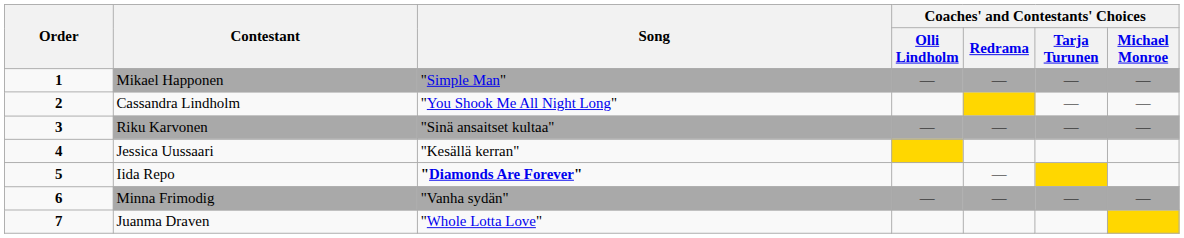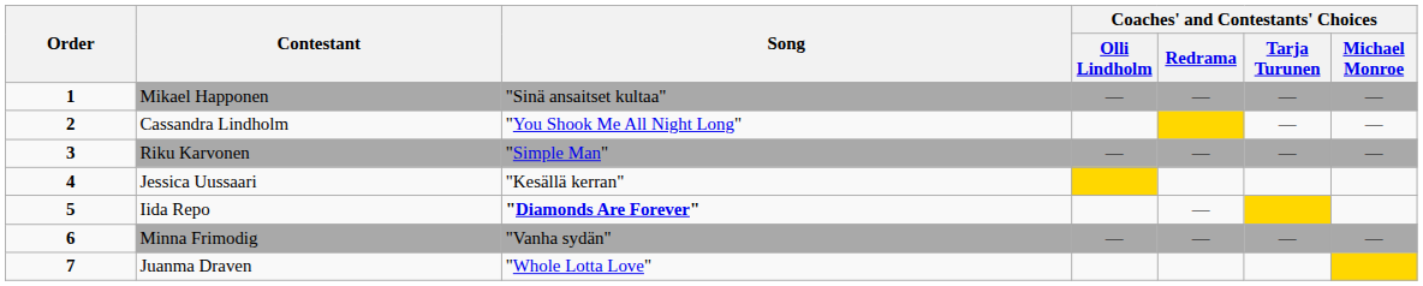Mikael Happonen | Song: "Simple Man" -> "Sinä ansaitset kultaa"
Riku Karvonen | Song: "Sinä ansaitset kultaa" -> "Simple Man"
